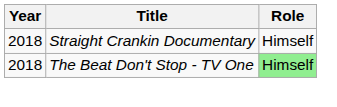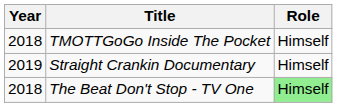+ row: 2018 | TMOTTGoGo Inside The Pocket | Himself
Straight Crankin Documentary | Year: 2018 -> 2019
